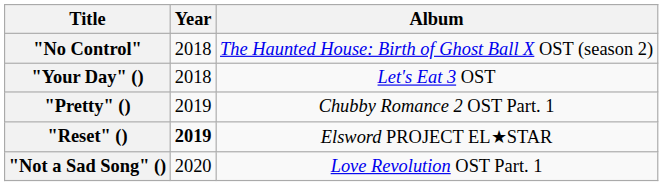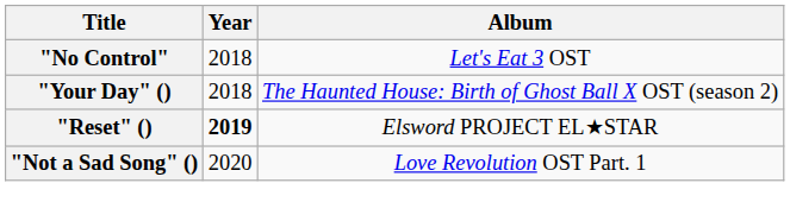"No Control" | Album: The Haunted House: Birth of Ghost Ball X OST (season 2) -> Let's Eat 3 OST
"Your Day" () | Album: Let's Eat 3 OST -> The Haunted House: Birth of Ghost Ball X OST (season 2)
- row: "Pretty" () | 2019 | Chubby Romance 2 OST Part. 1
